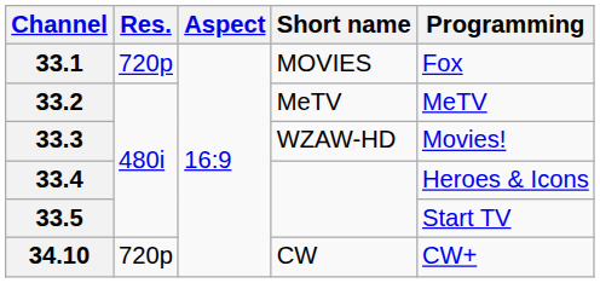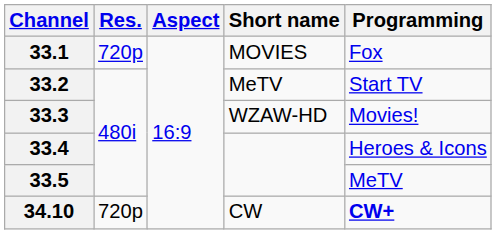33.2 | Programming: MeTV -> Start TV
33.5 | Programming: Start TV -> MeTV
34.10 | Programming: normal -> bold
